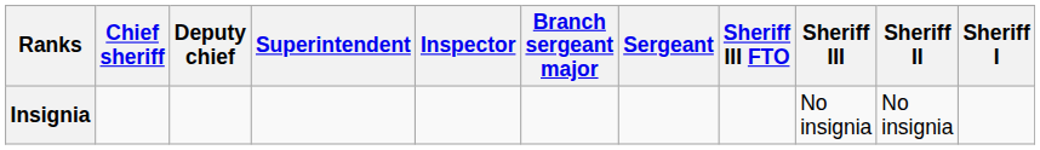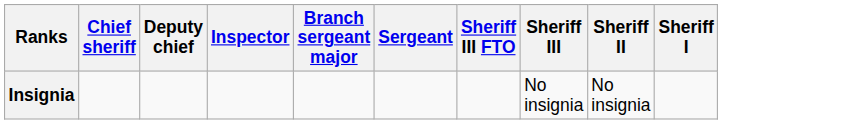- column: Superintendent
